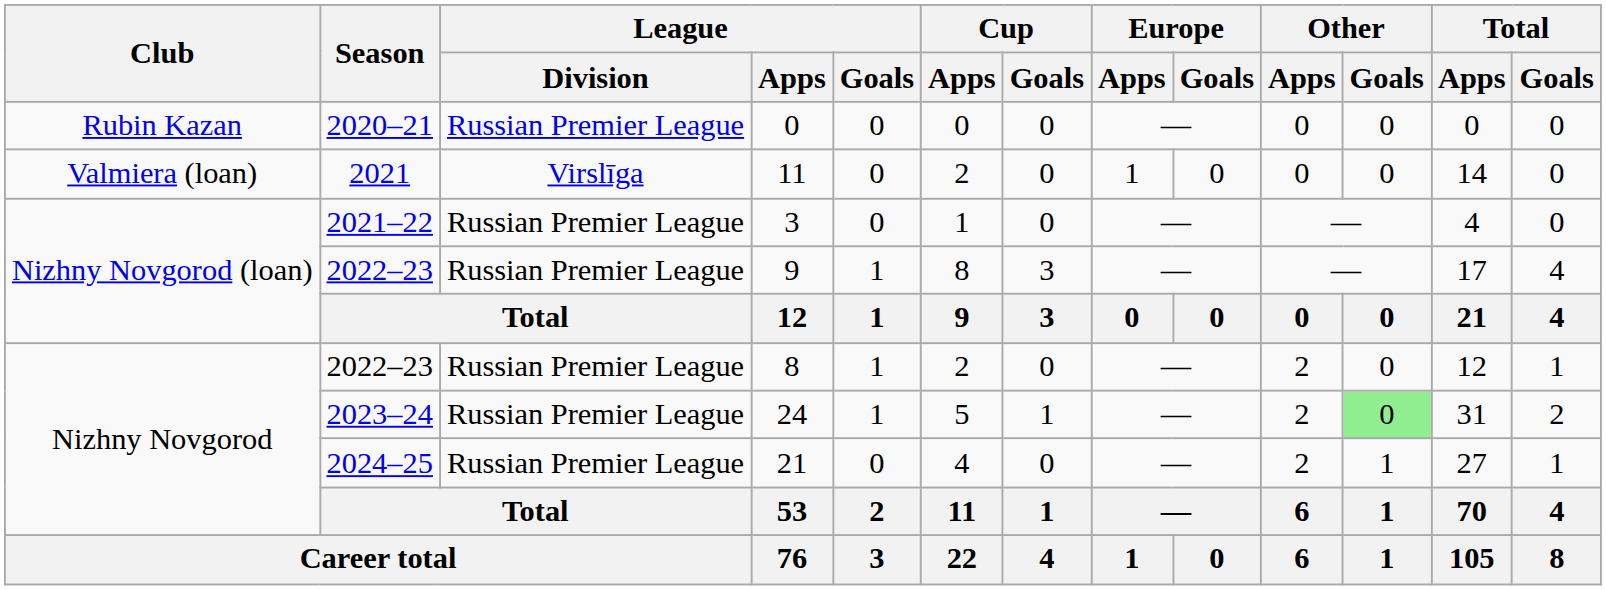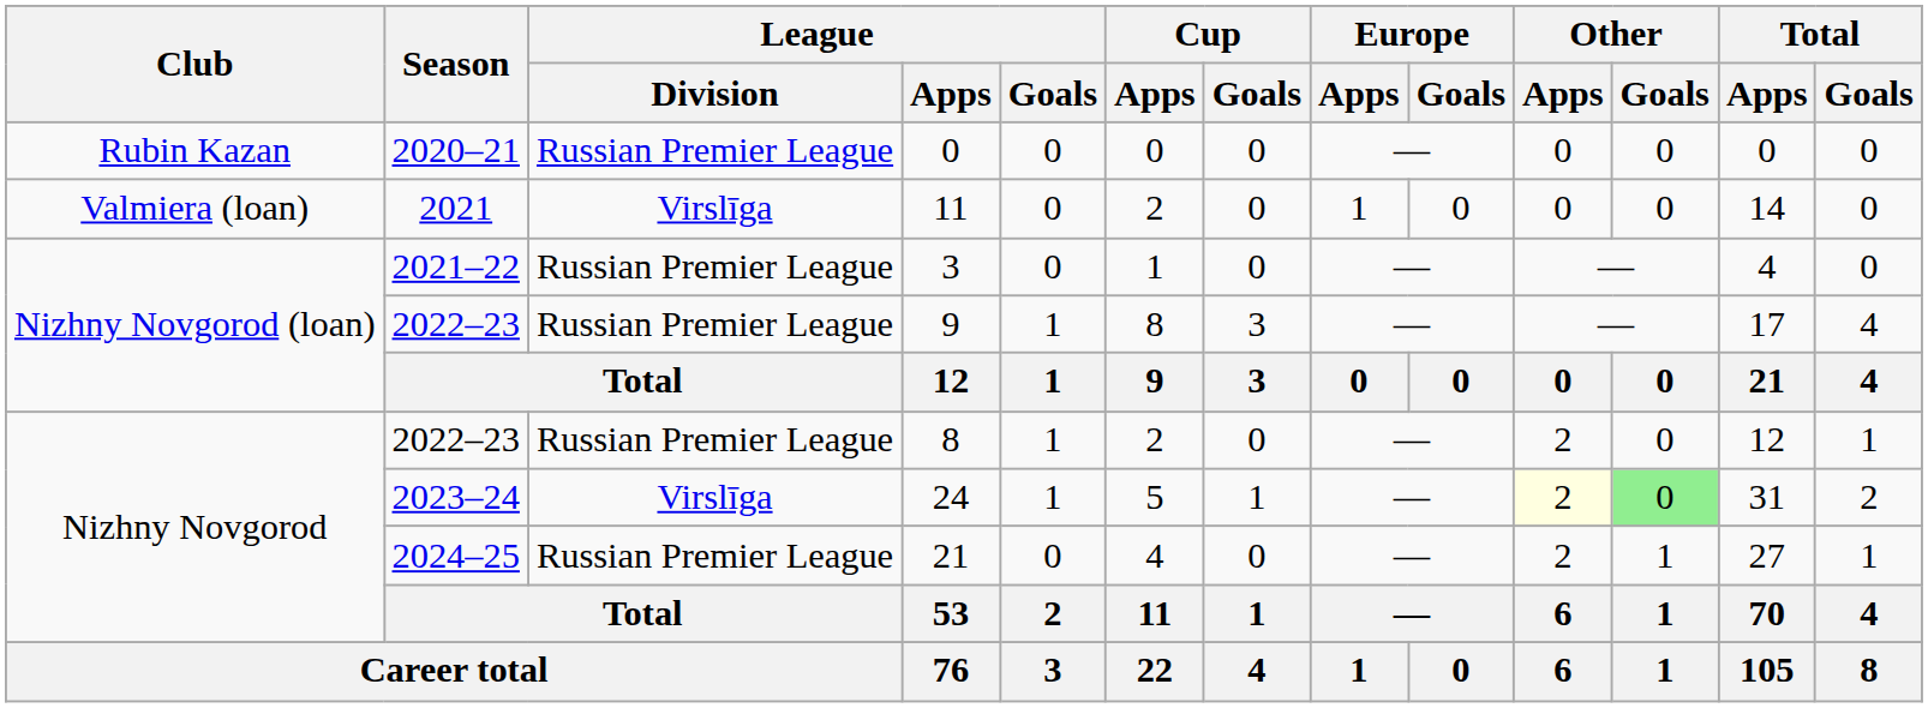24 | League / Division: Russian Premier League -> Virslīga
24 | Other / Apps: no background -> lightyellow background
